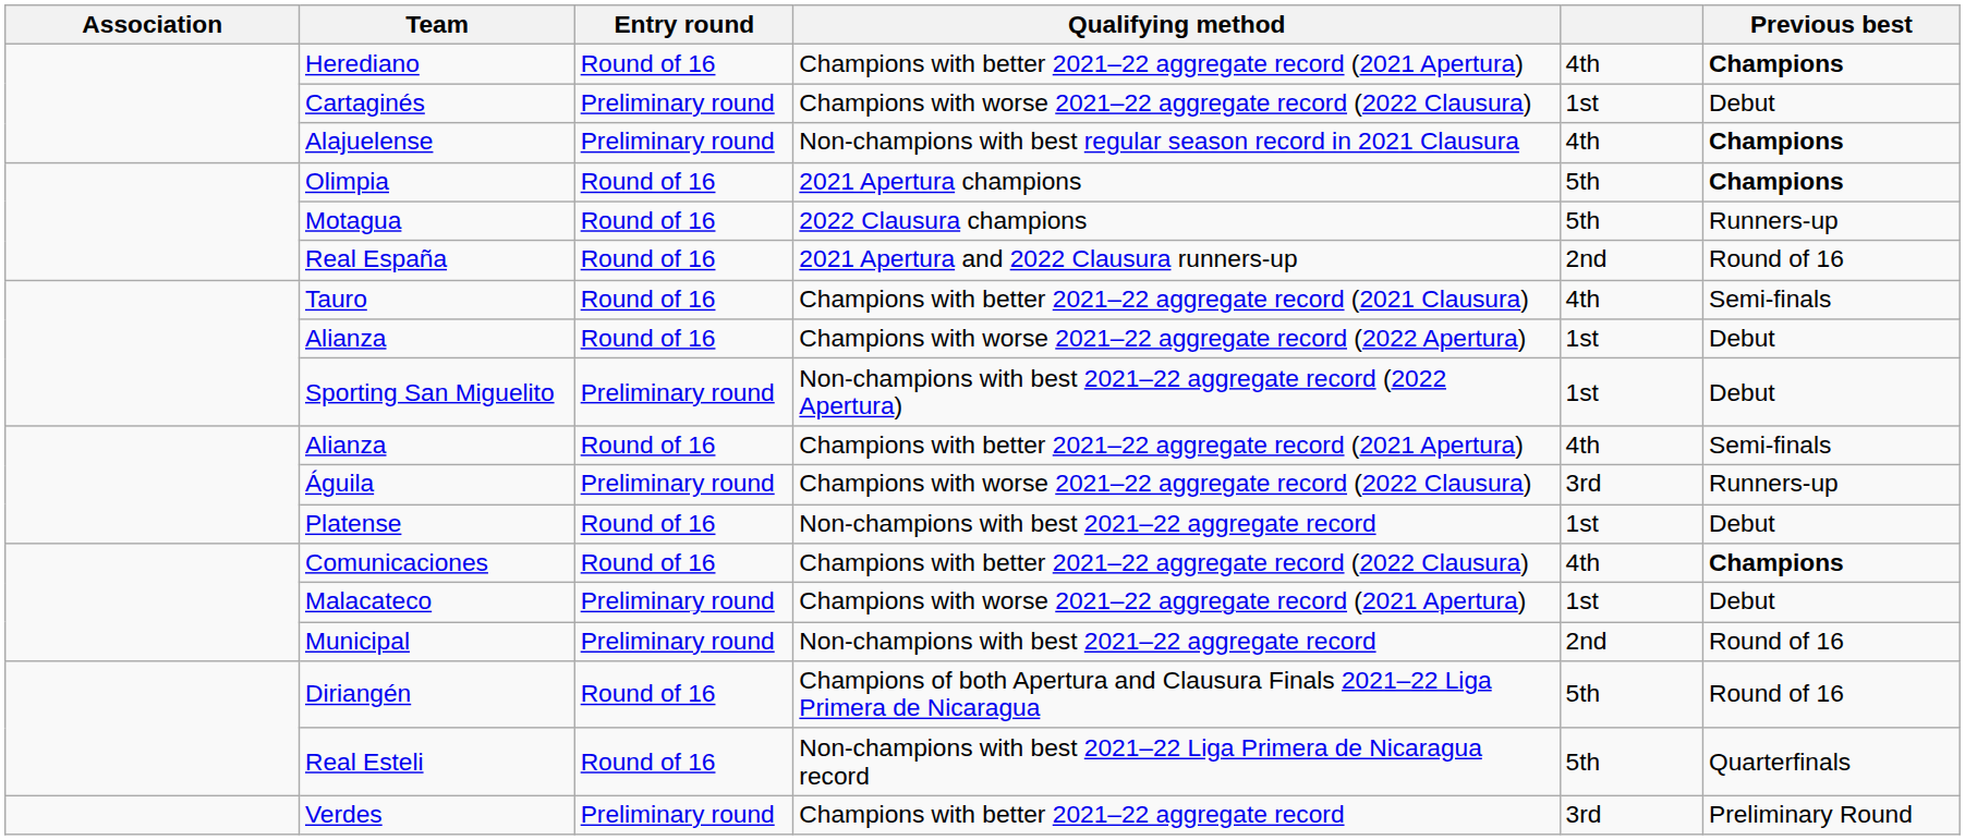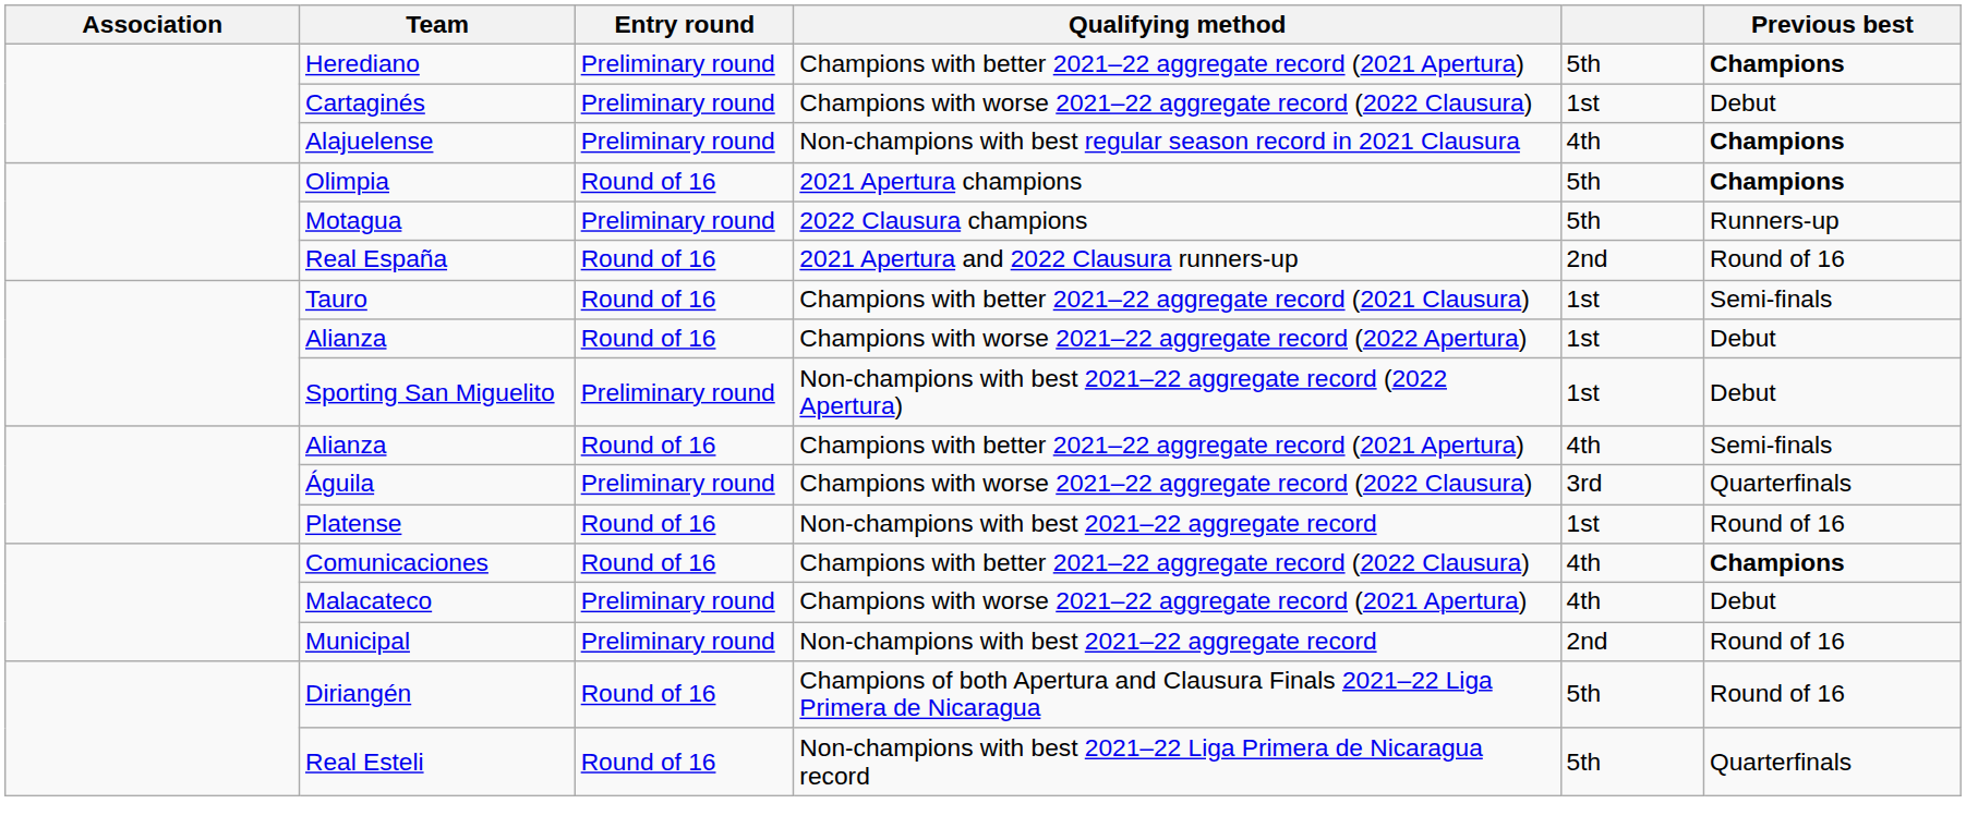Herediano | Entry round: Round of 16 -> Preliminary round
Herediano | column 5: 4th -> 5th
Motagua | Entry round: Round of 16 -> Preliminary round
Tauro | column 5: 4th -> 1st
Águila | Previous best: Runners-up -> Quarterfinals
Platense | Previous best: Debut -> Round of 16
Malacateco | column 5: 1st -> 4th
- row: Verdes | Preliminary round | Champions with better 2021–22 aggregate record | 3rd | Preliminary Round
